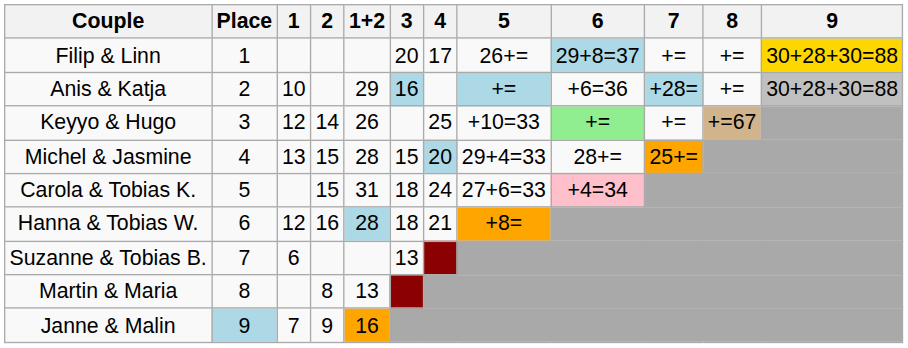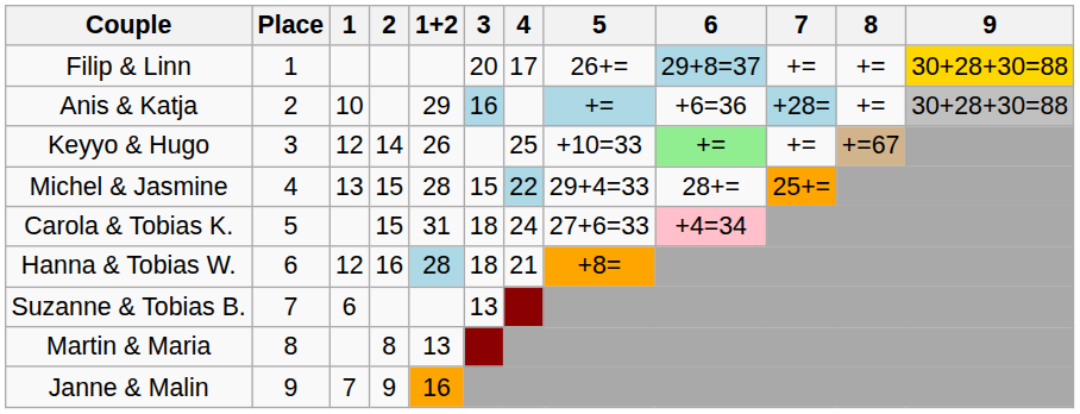Michel & Jasmine | 4: 20 -> 22
Janne & Malin | Place: lightblue background -> no background
